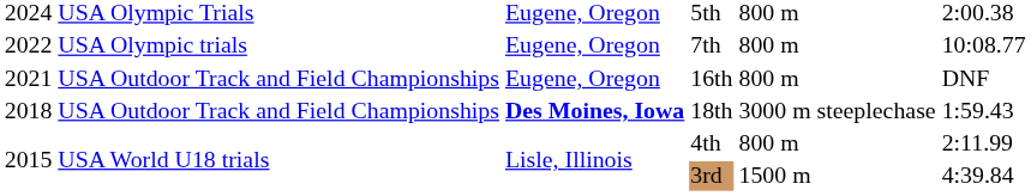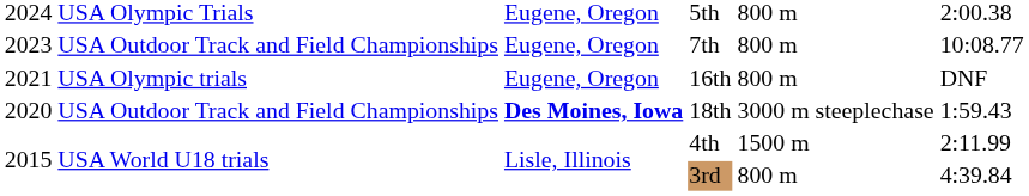7th | column 1: 2022 -> 2023
7th | column 2: USA Olympic trials -> USA Outdoor Track and Field Championships
16th | column 2: USA Outdoor Track and Field Championships -> USA Olympic trials
18th | column 1: 2018 -> 2020
4th | column 5: 800 m -> 1500 m
3rd | column 5: 1500 m -> 800 m
